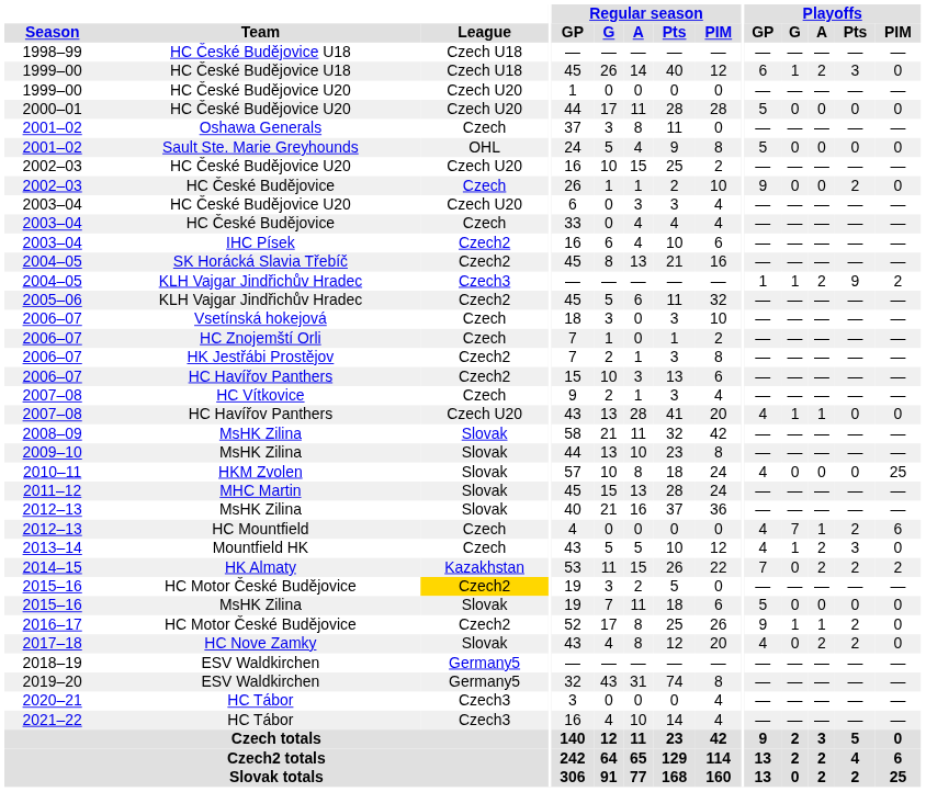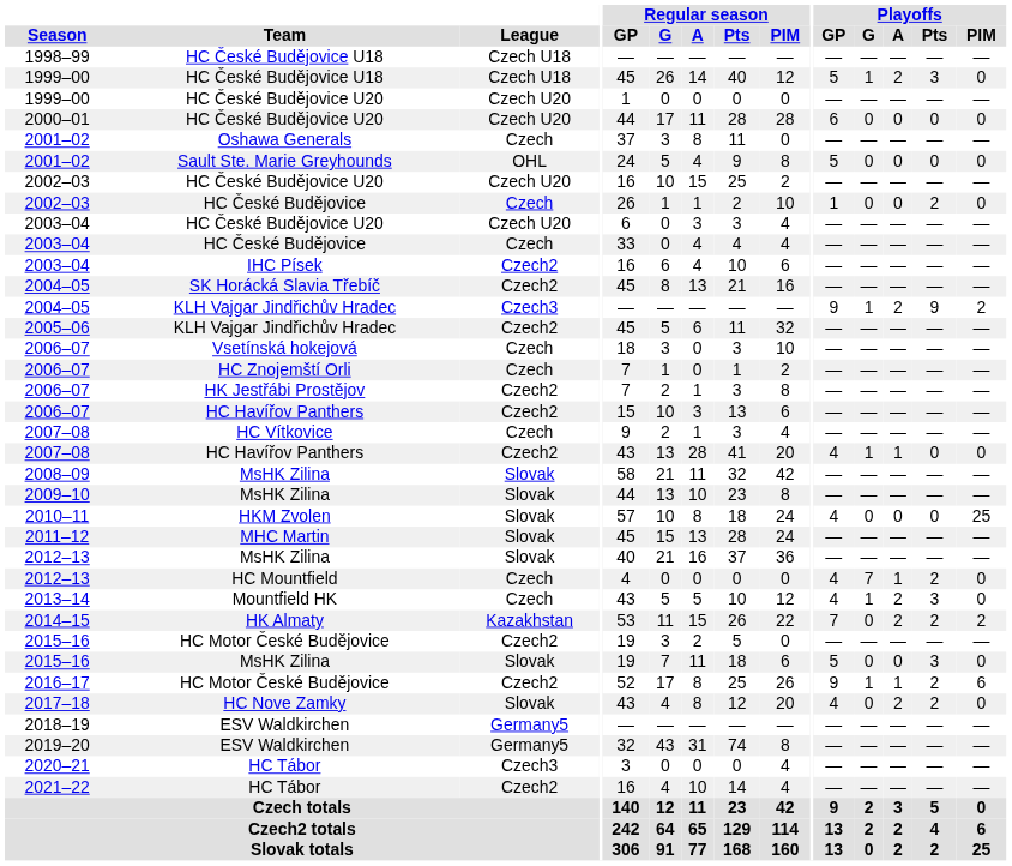1999–00 / HC České Budějovice U18 | Playoffs / GP: 6 -> 5
2000–01 | Playoffs / GP: 5 -> 6
2002–03 / HC České Budějovice | Playoffs / GP: 9 -> 1
2004–05 / KLH Vajgar Jindřichův Hradec | Playoffs / GP: 1 -> 9
2007–08 / HC Havířov Panthers | League: Czech U20 -> Czech2
2012–13 / HC Mountfield | Playoffs / PIM: 6 -> 0
2015–16 / HC Motor České Budějovice | League: gold background -> no background
2015–16 / MsHK Zilina | Playoffs / Pts: 0 -> 3
2016–17 | Playoffs / PIM: 0 -> 6
2021–22 | League: Czech3 -> Czech2
